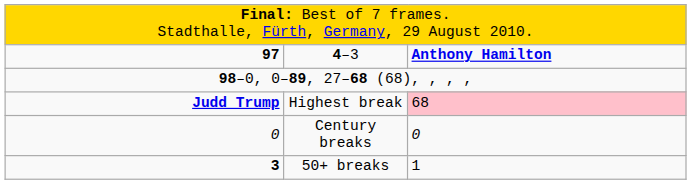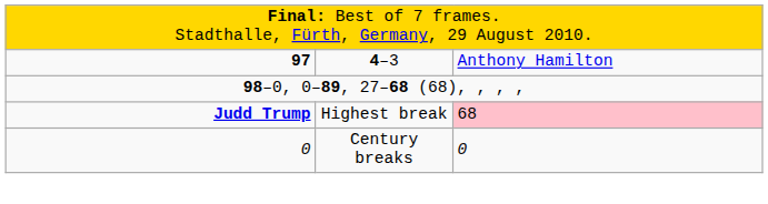4–3 | column 3: bold -> normal
- row: 3 | 50+ breaks | 1
